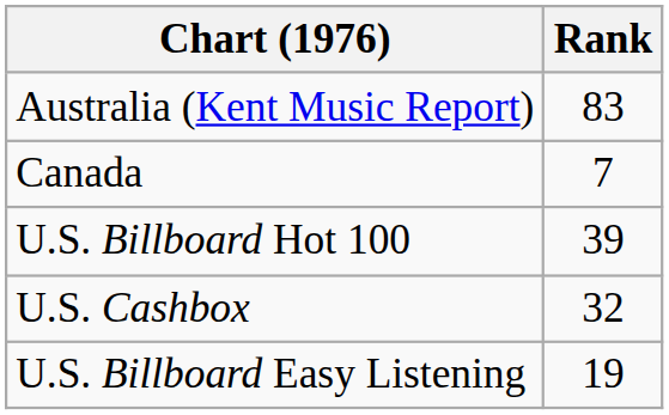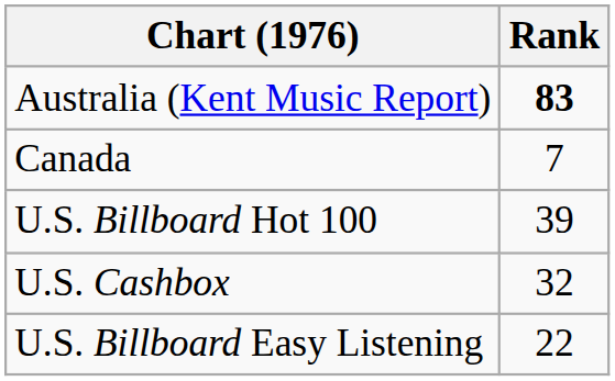Australia (Kent Music Report) | Rank: normal -> bold
U.S. Billboard Easy Listening | Rank: 19 -> 22
